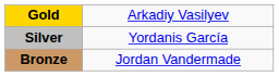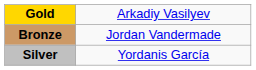rows swapped: Silver <-> Bronze
